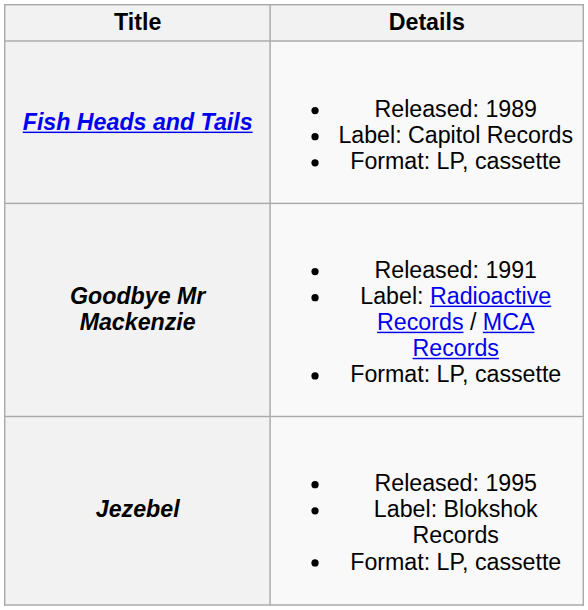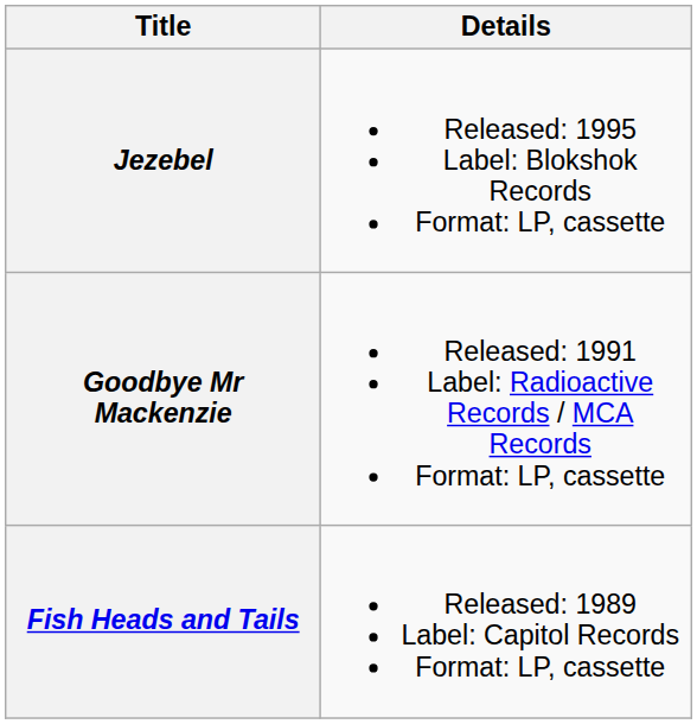rows swapped: Fish Heads and Tails <-> Jezebel
